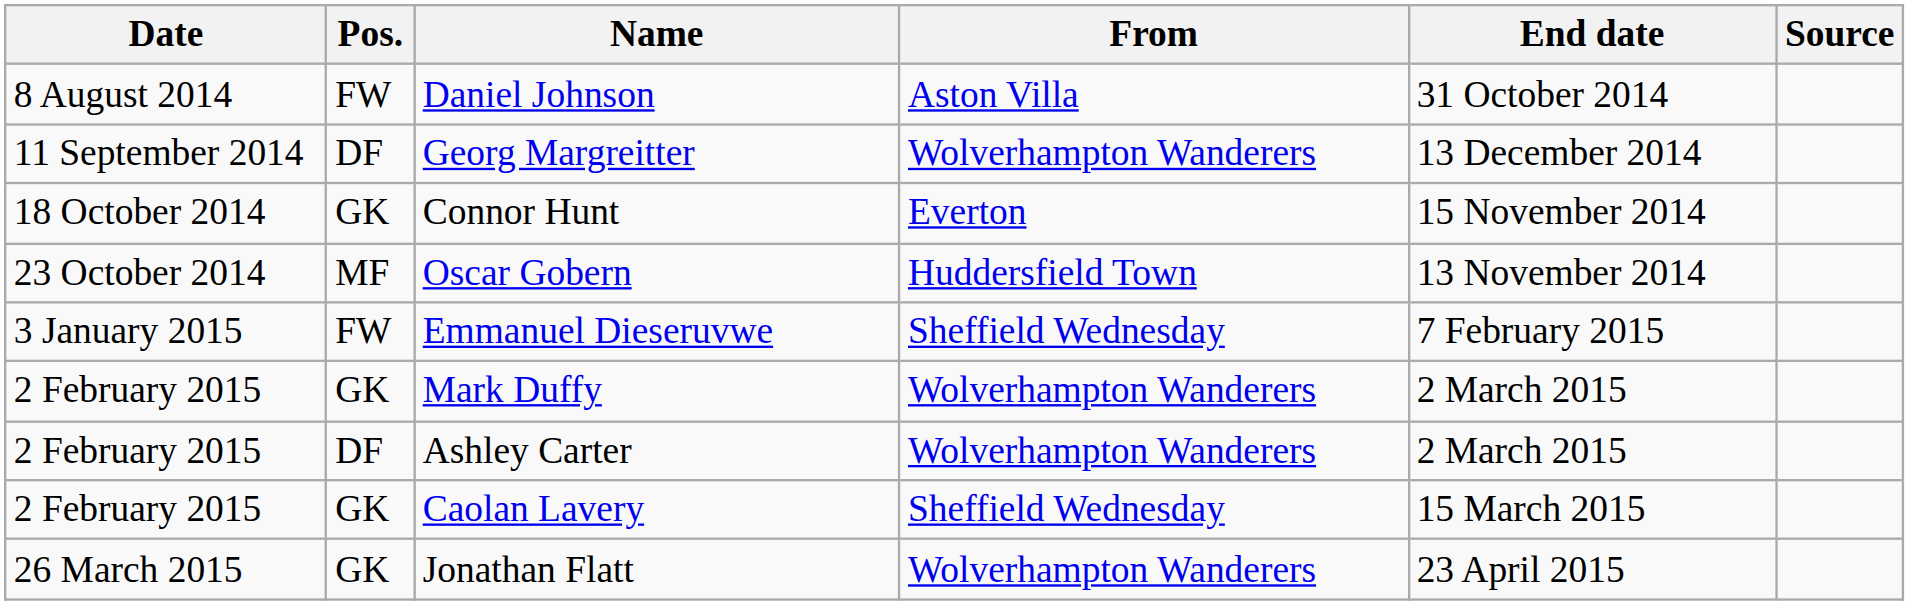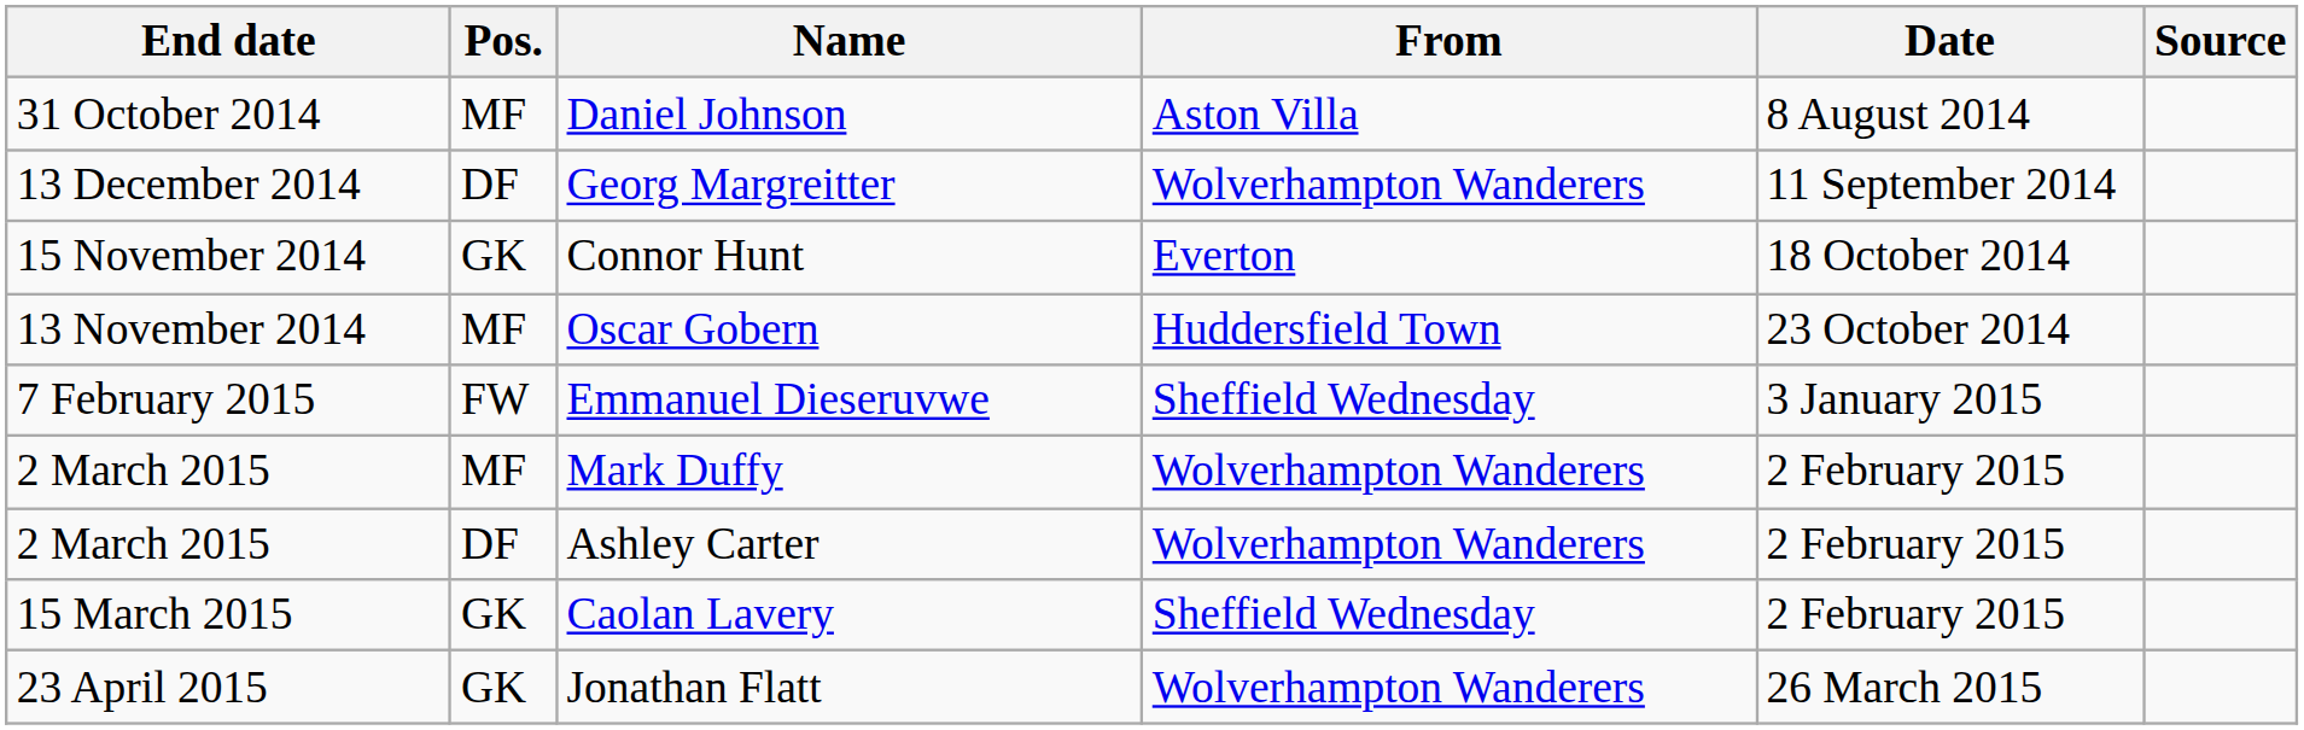columns swapped: Date <-> End date
Daniel Johnson | Pos.: FW -> MF
Mark Duffy | Pos.: GK -> MF
